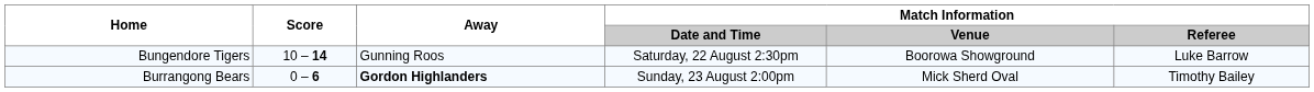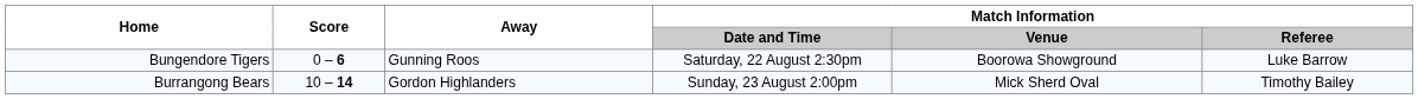Bungendore Tigers | Score: 10 – 14 -> 0 – 6
Burrangong Bears | Score: 0 – 6 -> 10 – 14
Burrangong Bears | Away: bold -> normal
